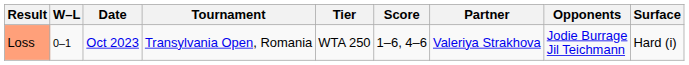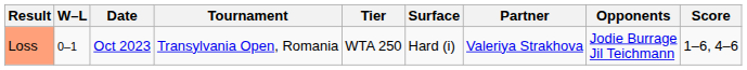columns swapped: Surface <-> Score
